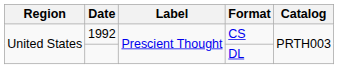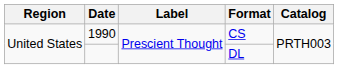CS | Date: 1992 -> 1990
